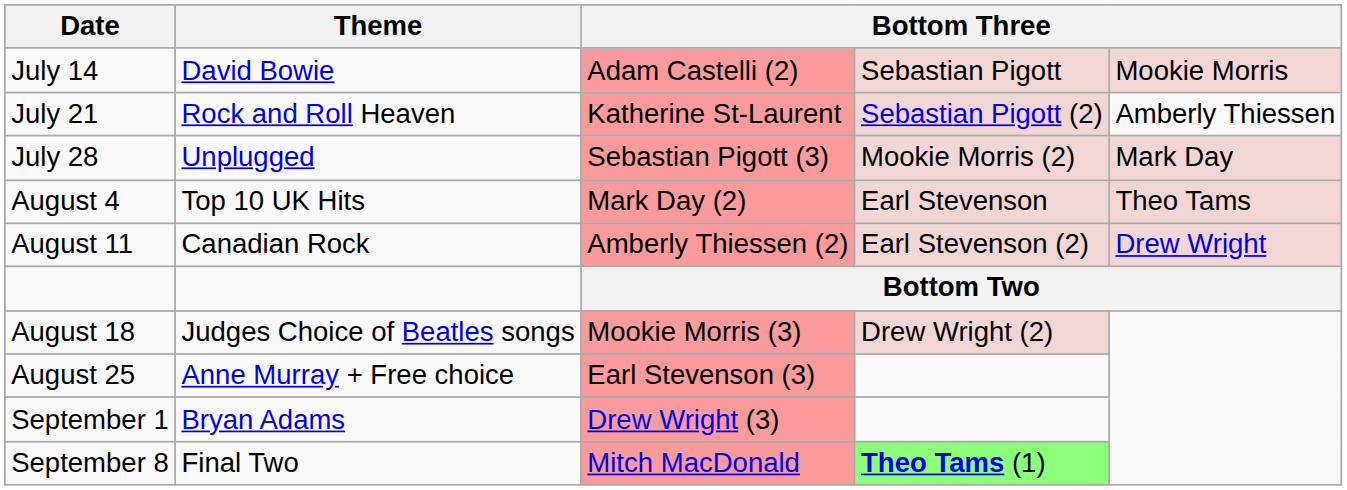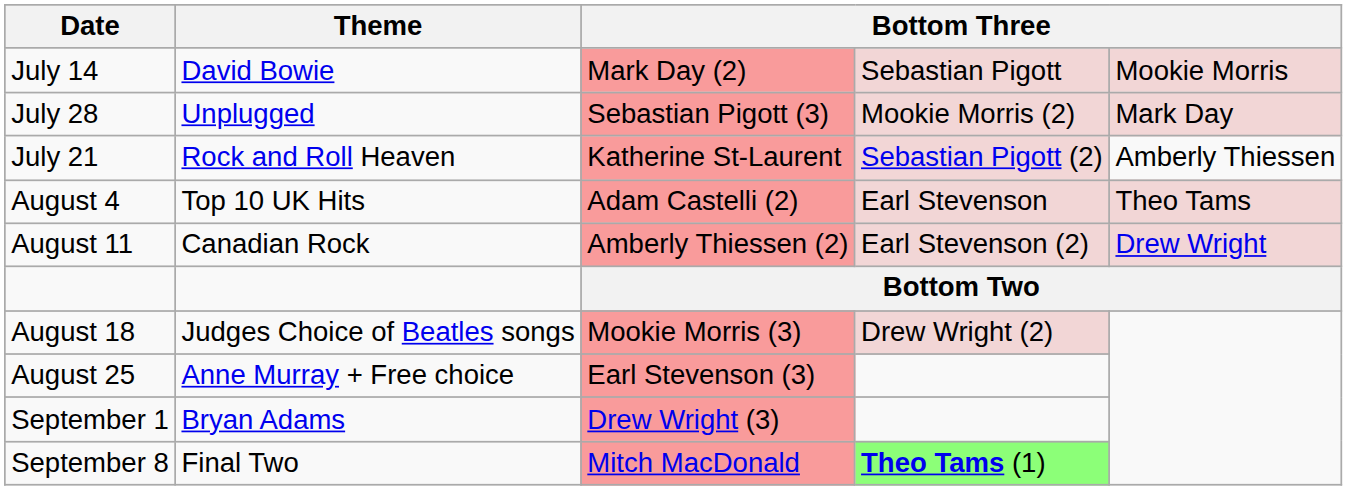July 14 | column 3: Adam Castelli (2) -> Mark Day (2)
rows swapped: July 21 <-> July 28
August 4 | column 3: Mark Day (2) -> Adam Castelli (2)
